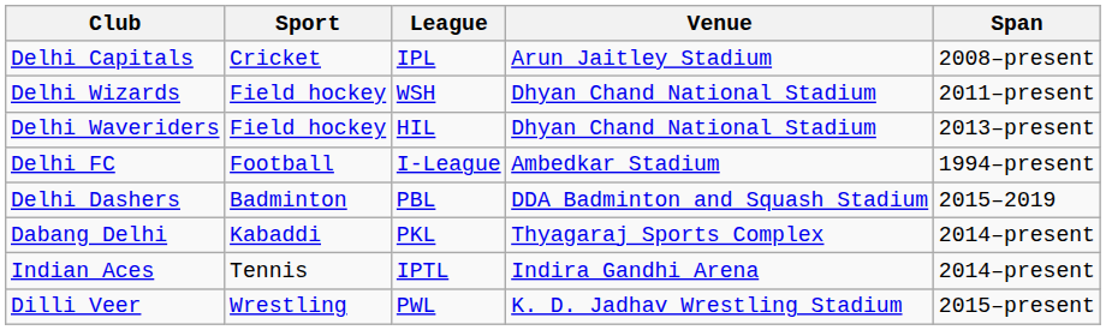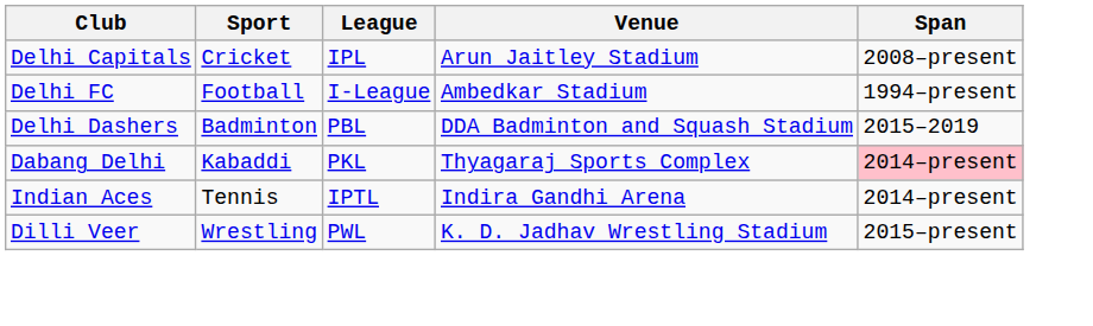- row: Delhi Wizards | Field hockey | WSH | Dhyan Chand National Stadium | 2011–present
- row: Delhi Waveriders | Field hockey | HIL | Dhyan Chand National Stadium | 2013–present
Dabang Delhi | Span: no background -> pink background
